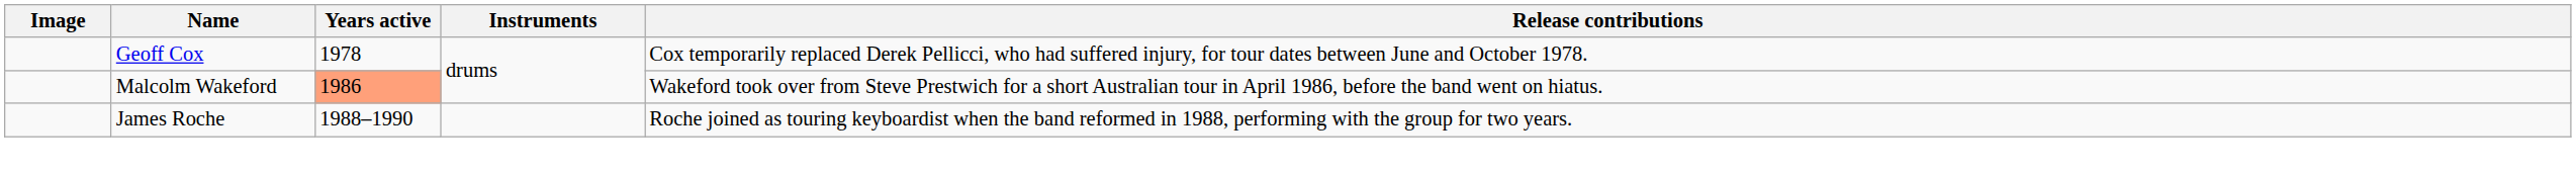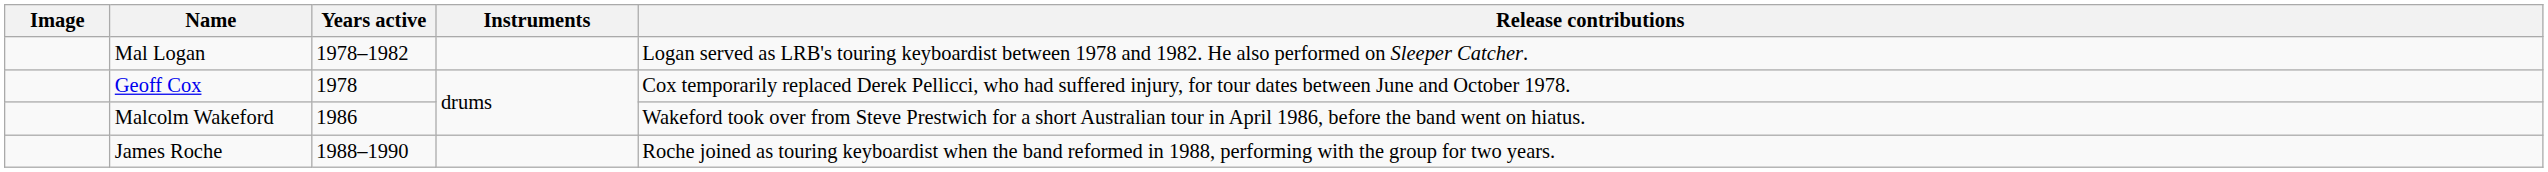+ row: Mal Logan | 1978–1982 | Logan served as LRB's touring keyboardist between 1978 and 1982. He also performed on Sleeper Catcher.
Malcolm Wakeford | Years active: lightsalmon background -> no background
